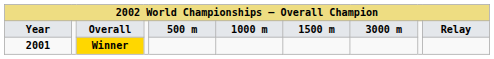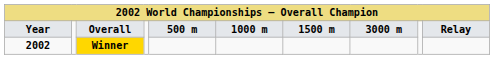Winner | Year: 2001 -> 2002
